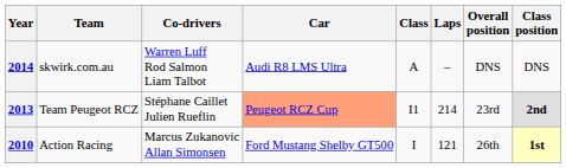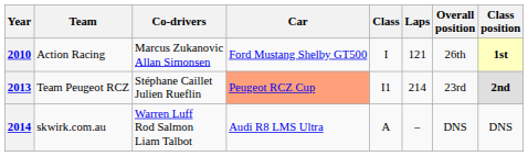rows swapped: 2010 <-> 2014
